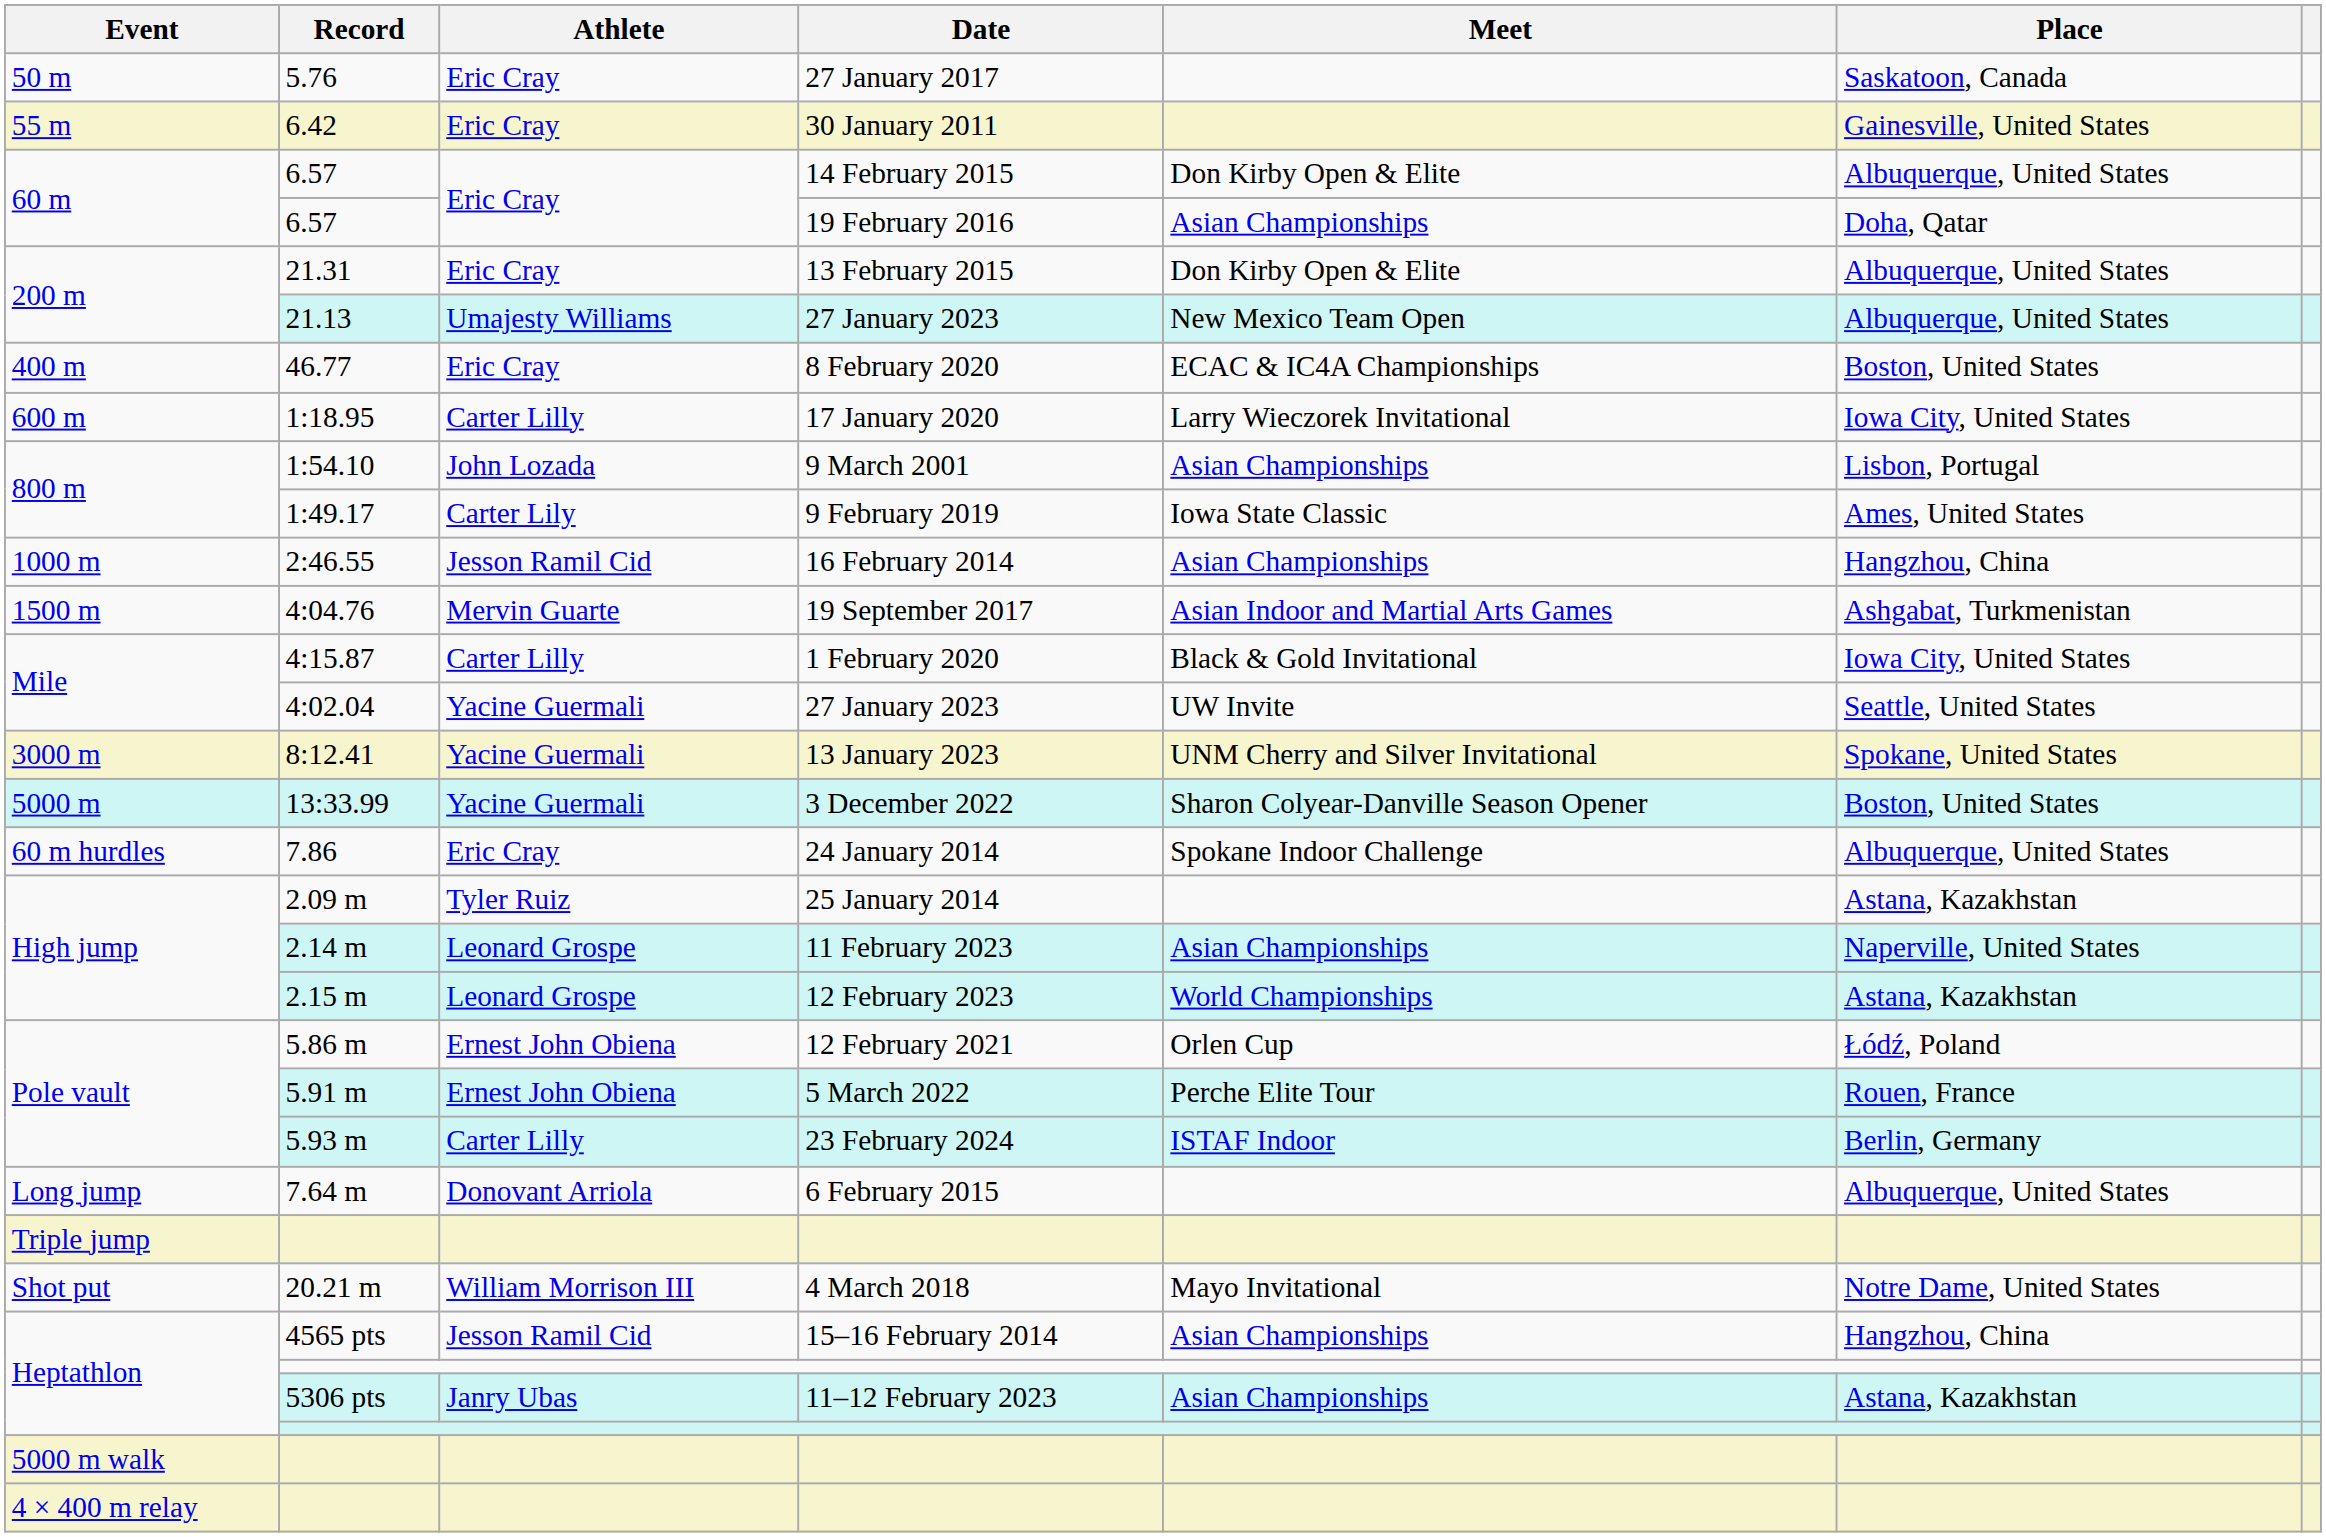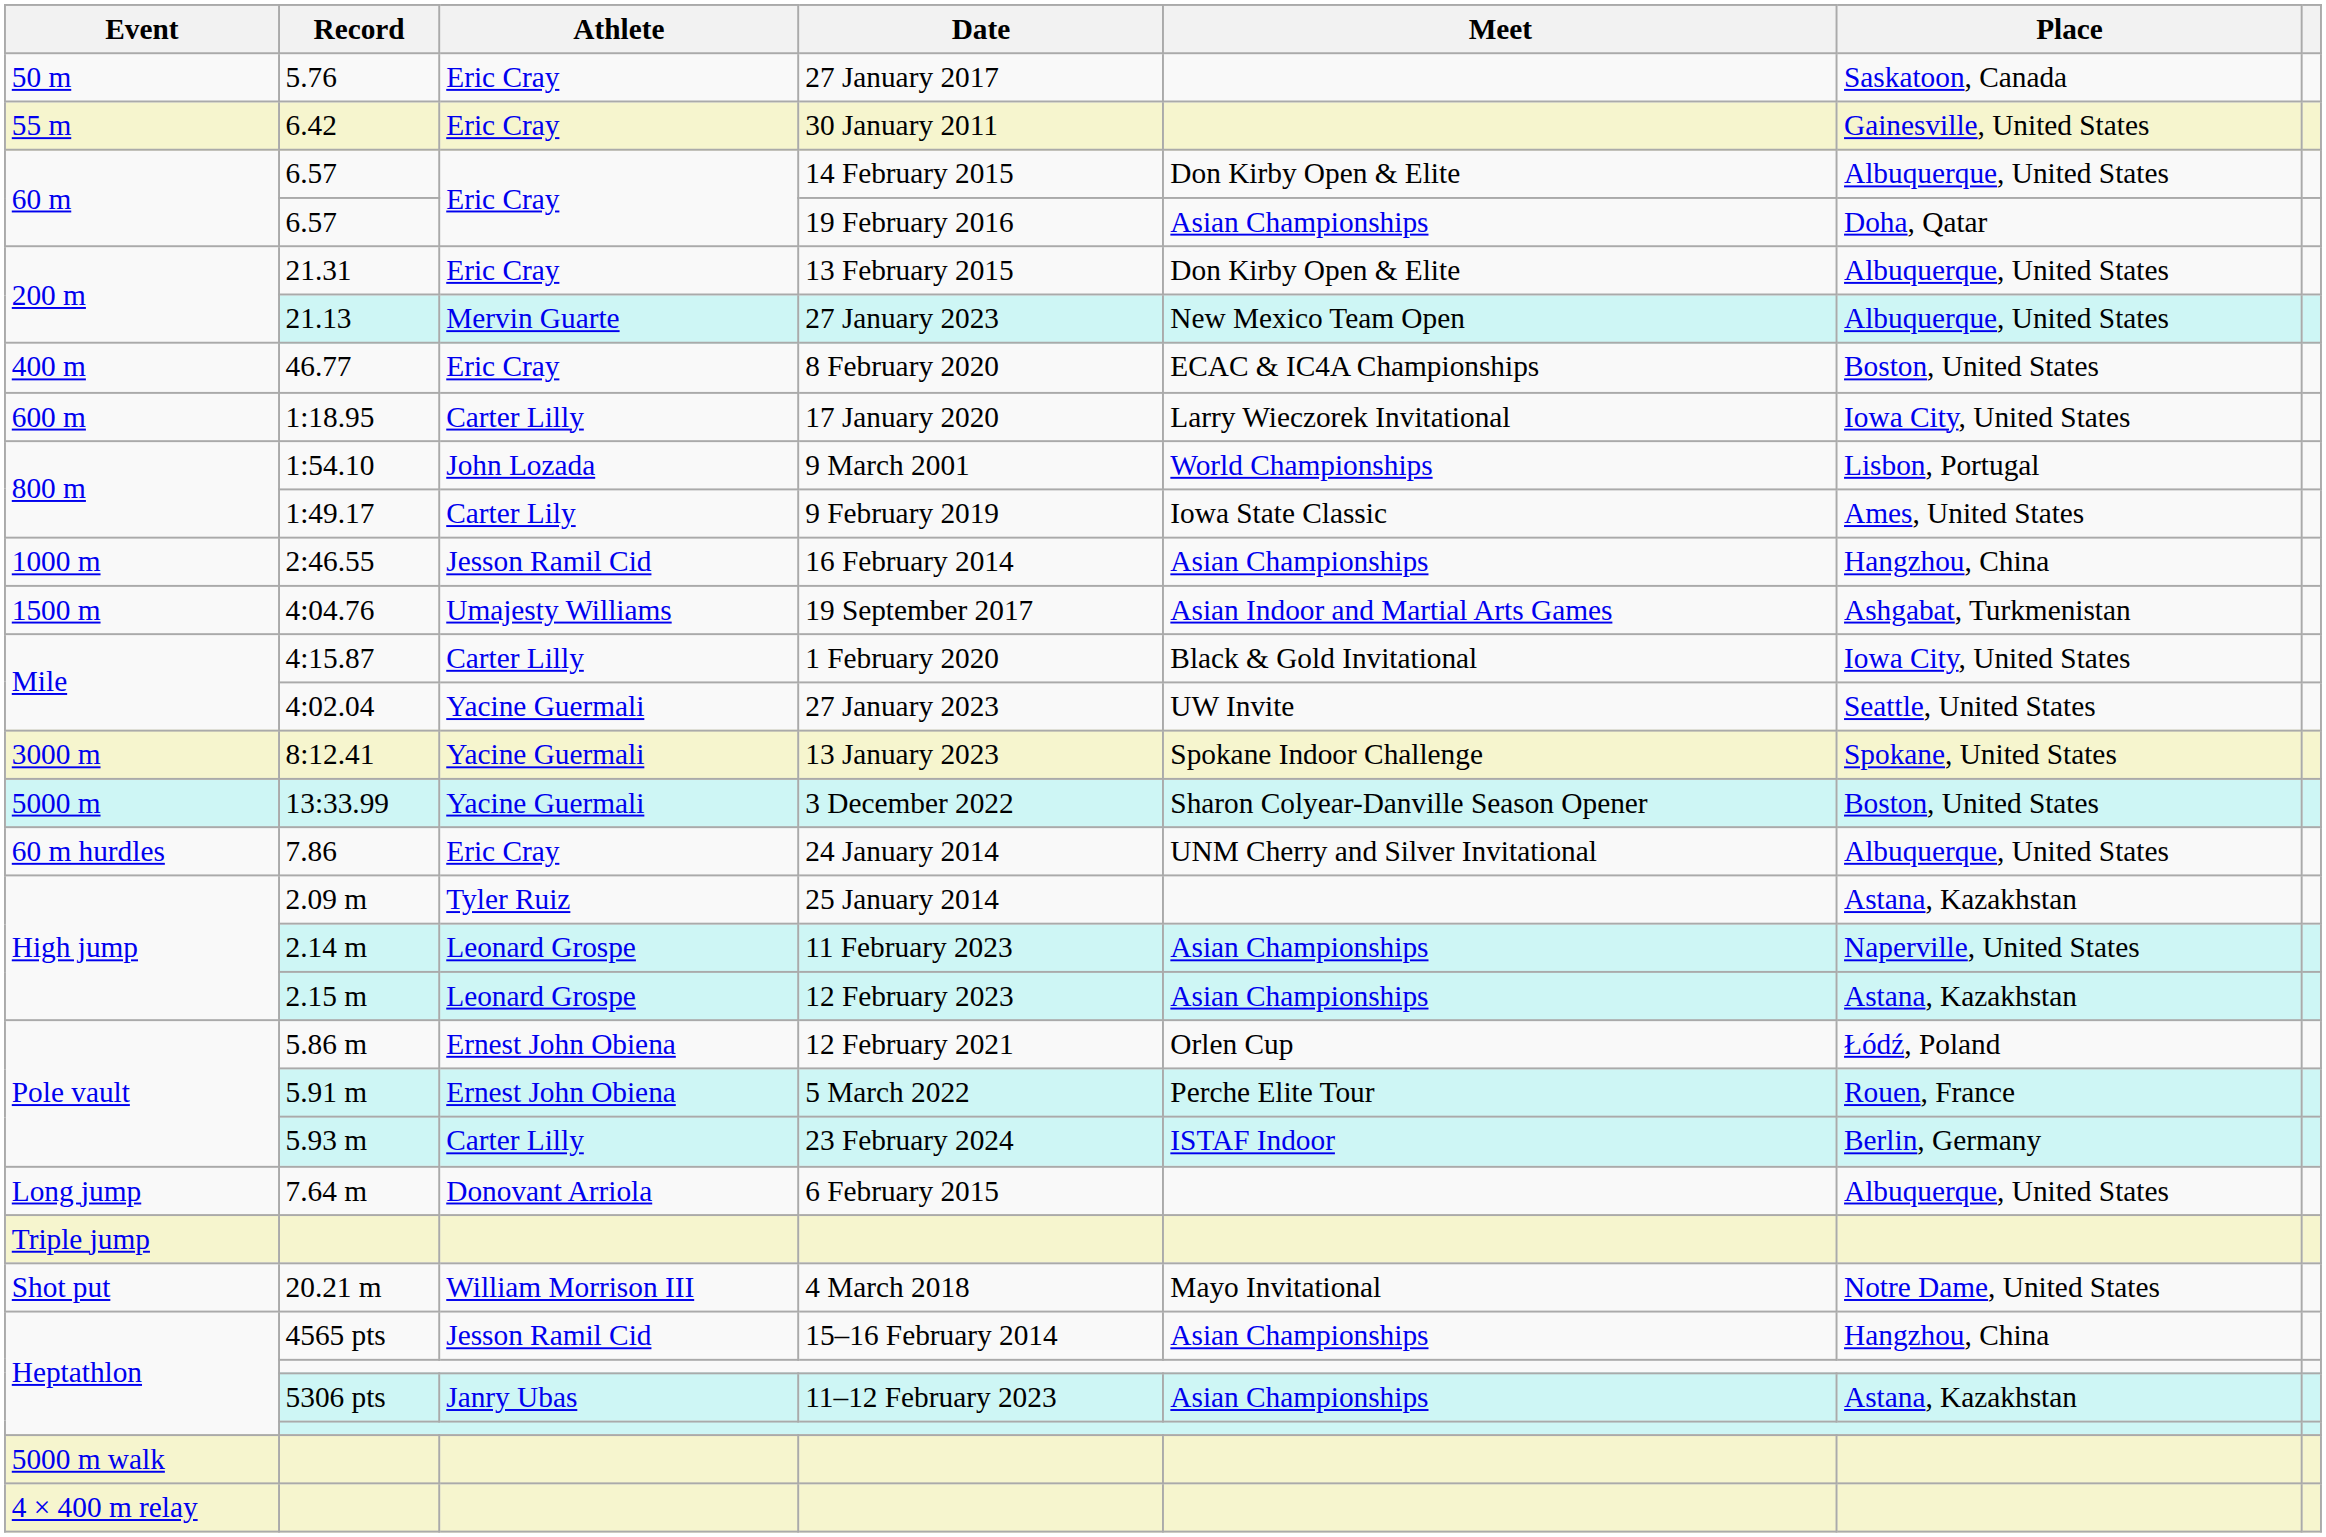21.13 | Athlete: Umajesty Williams -> Mervin Guarte
1:54.10 | Meet: Asian Championships -> World Championships
4:04.76 | Athlete: Mervin Guarte -> Umajesty Williams
8:12.41 | Meet: UNM Cherry and Silver Invitational -> Spokane Indoor Challenge
7.86 | Meet: Spokane Indoor Challenge -> UNM Cherry and Silver Invitational
2.15 m | Meet: World Championships -> Asian Championships
